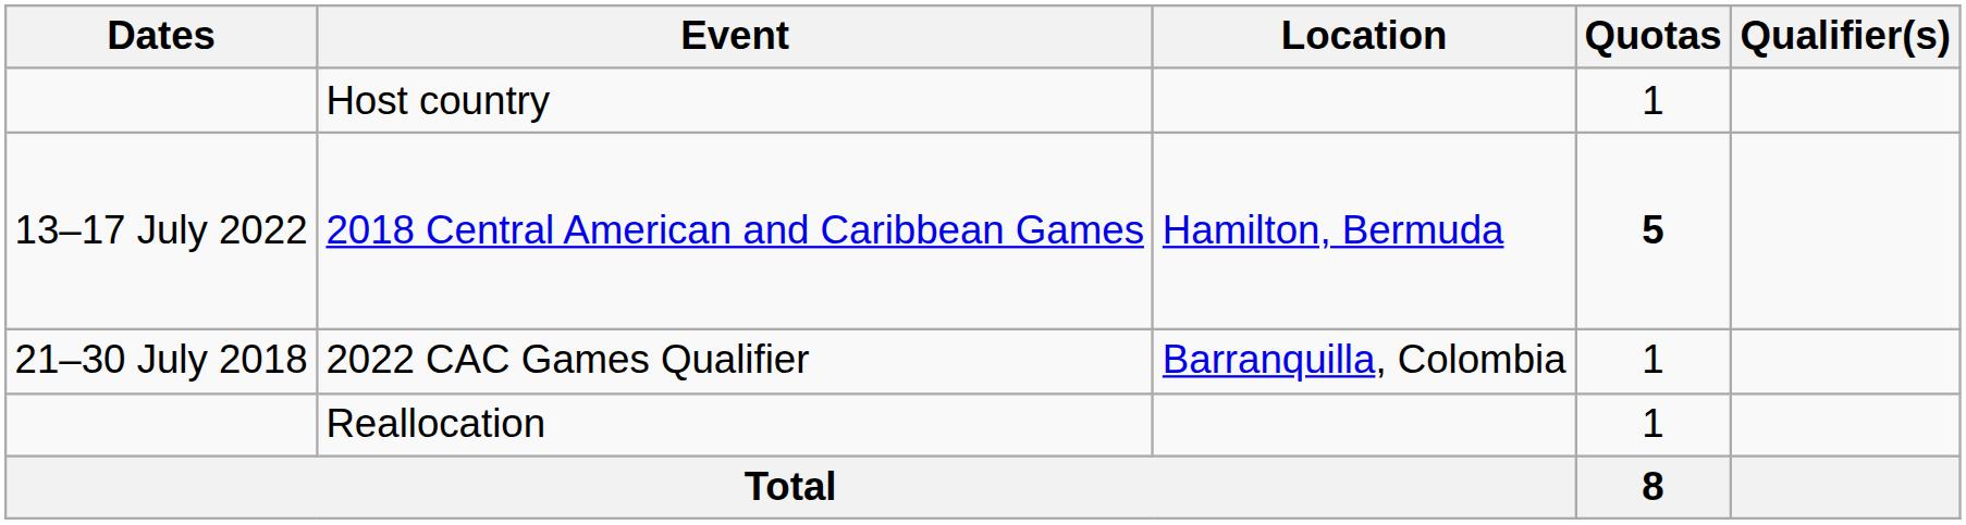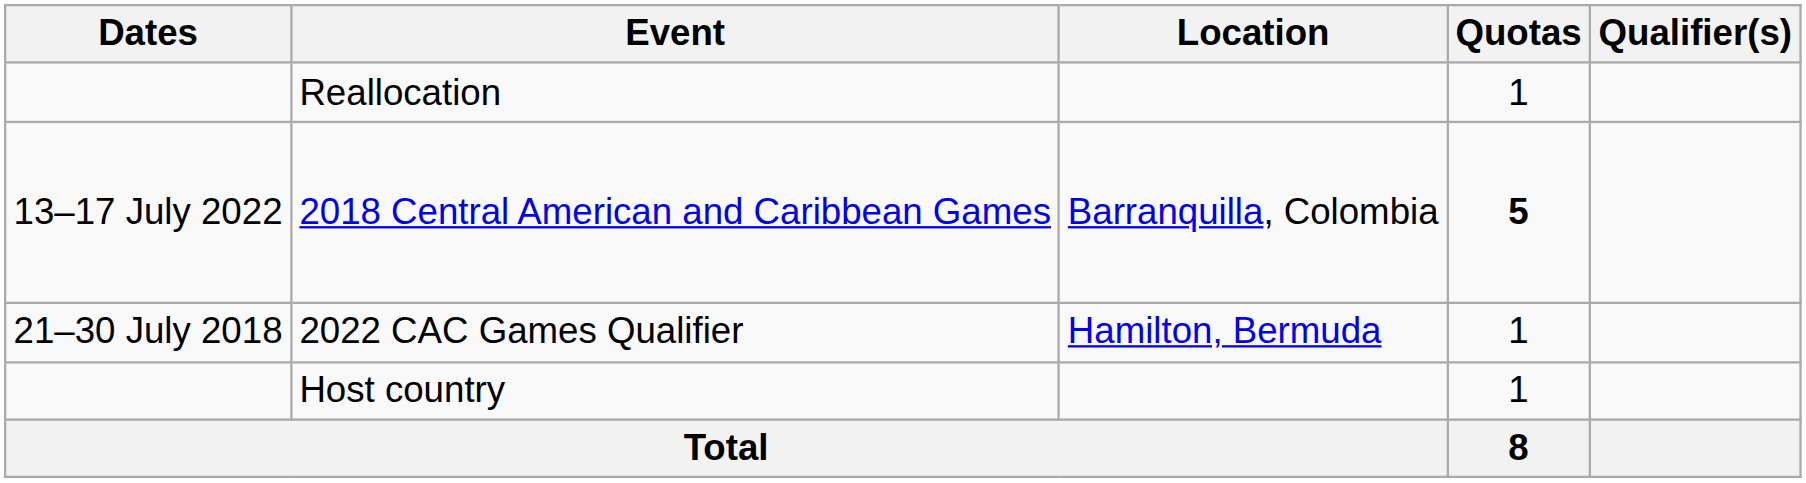rows swapped: Host country <-> Reallocation
2018 Central American and Caribbean Games | Location: Hamilton, Bermuda -> Barranquilla, Colombia
2022 CAC Games Qualifier | Location: Barranquilla, Colombia -> Hamilton, Bermuda
